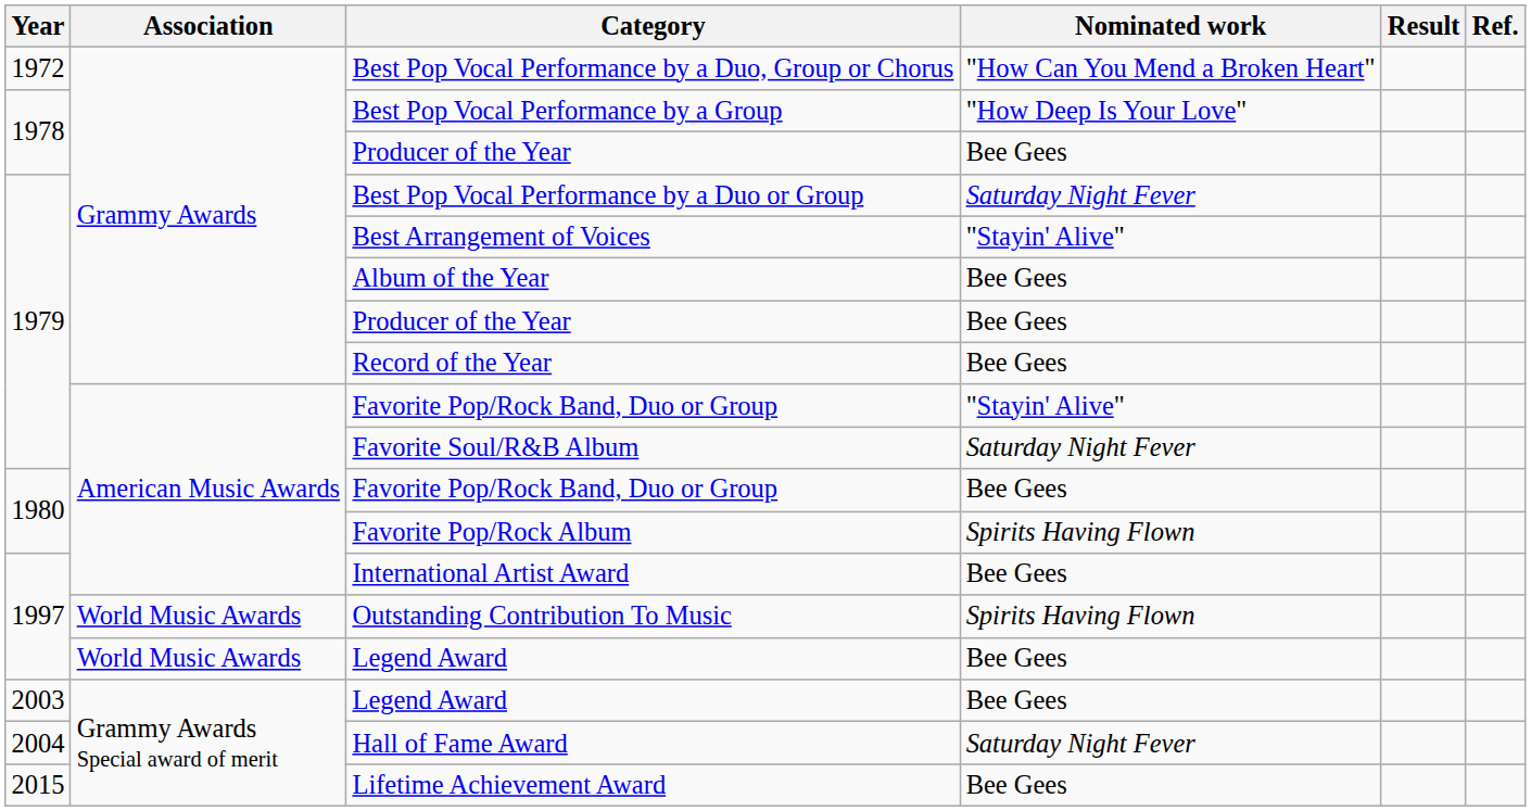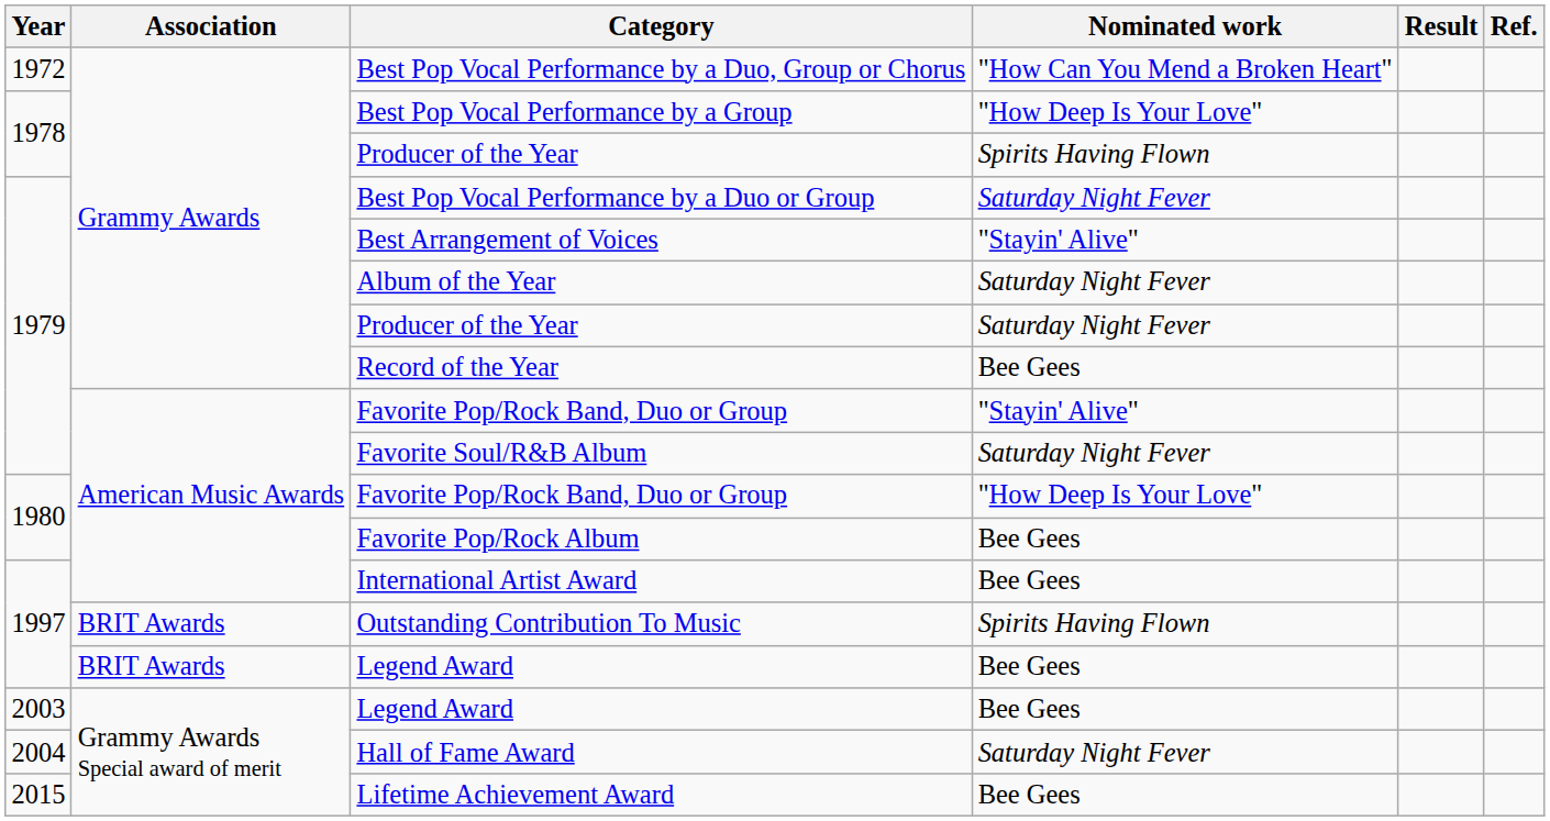1978 / Producer of the Year | Nominated work: Bee Gees -> Spirits Having Flown
Album of the Year | Nominated work: Bee Gees -> Saturday Night Fever
1979 / Producer of the Year | Nominated work: Bee Gees -> Saturday Night Fever
1980 / Favorite Pop/Rock Band, Duo or Group | Nominated work: Bee Gees -> "How Deep Is Your Love"
Favorite Pop/Rock Album | Nominated work: Spirits Having Flown -> Bee Gees
Outstanding Contribution To Music | Association: World Music Awards -> BRIT Awards
1997 / Legend Award | Association: World Music Awards -> BRIT Awards
